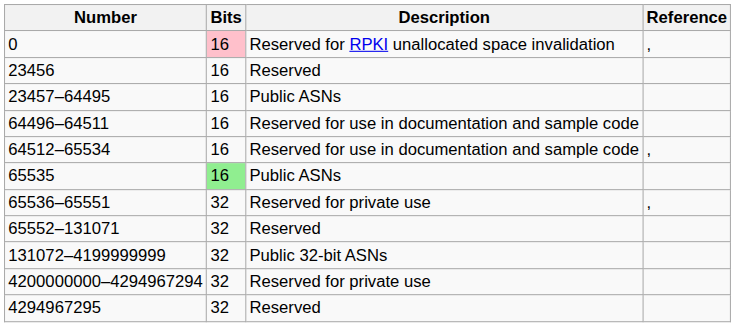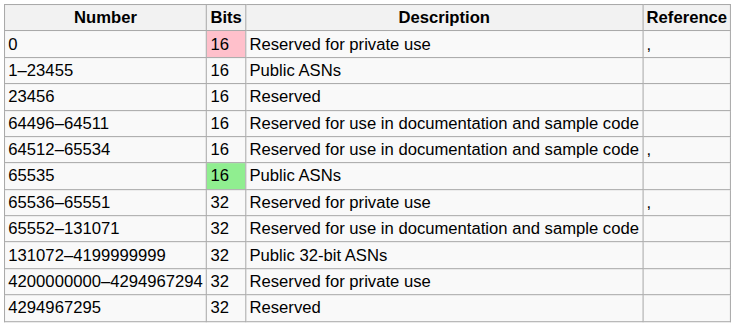0 | Description: Reserved for RPKI unallocated space invalidation -> Reserved for private use
+ row: 1–23455 | 16 | Public ASNs
- row: 23457–64495 | 16 | Public ASNs
65552–131071 | Description: Reserved -> Reserved for use in documentation and sample code
